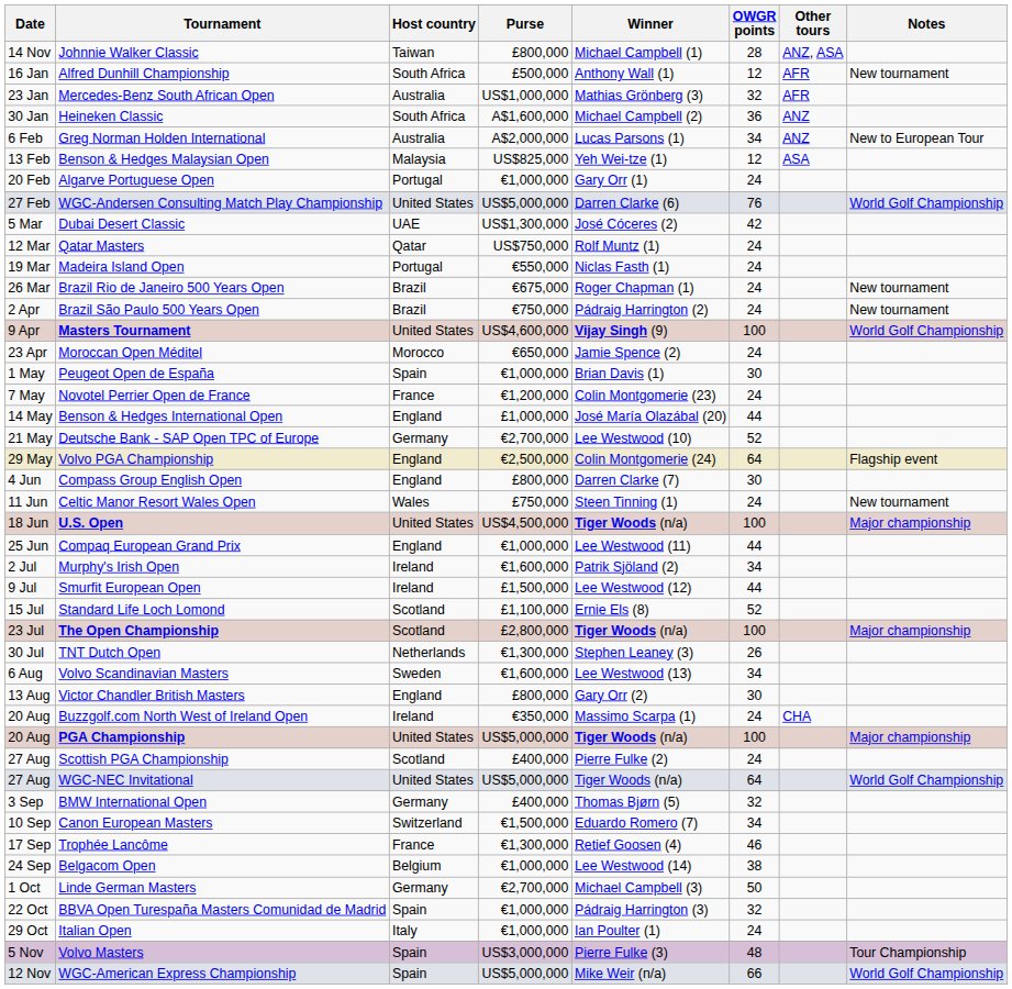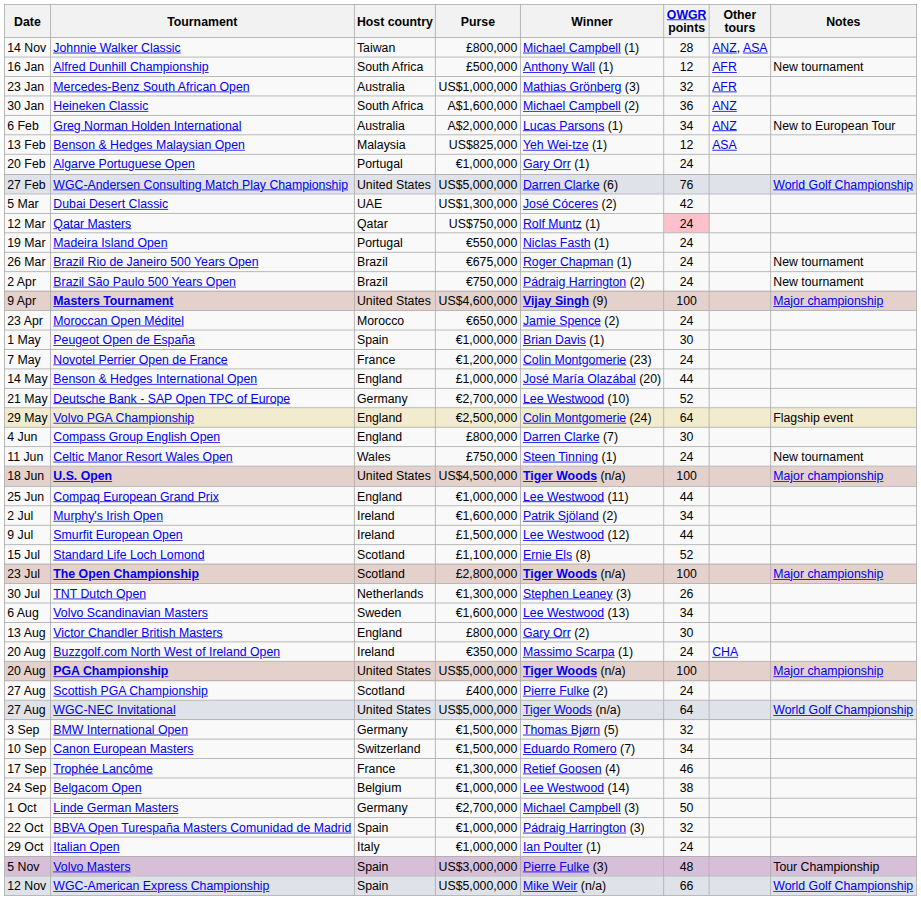Qatar Masters | OWGR points: no background -> pink background
Masters Tournament | Notes: World Golf Championship -> Major championship
BMW International Open | Purse: £400,000 -> €1,500,000
